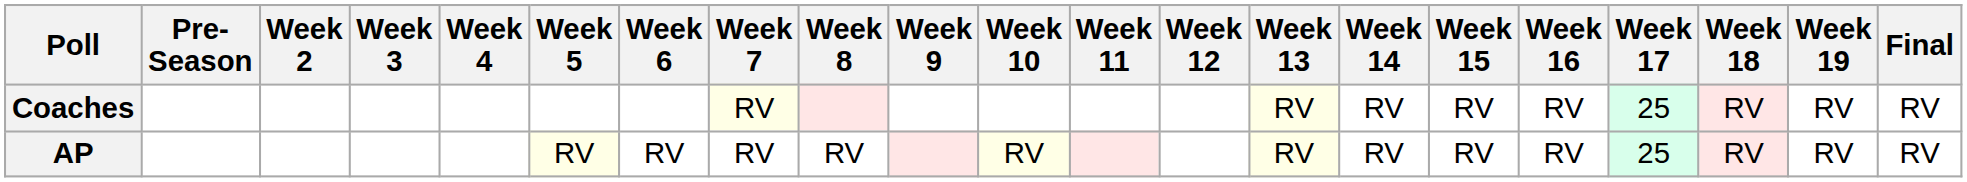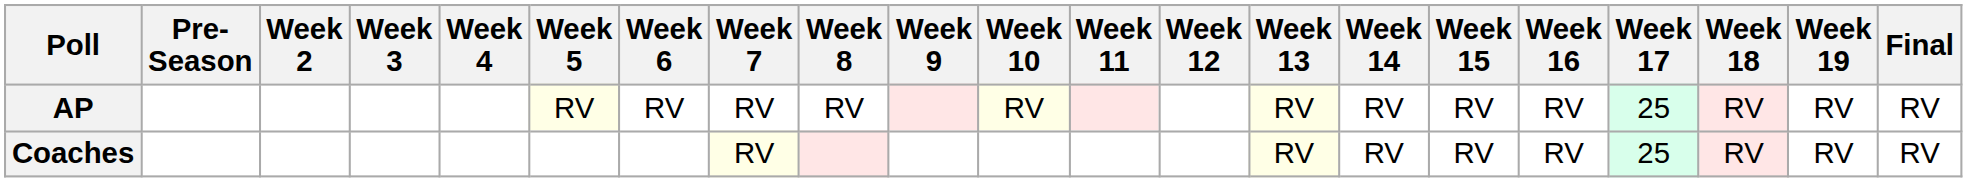rows swapped: AP <-> Coaches
